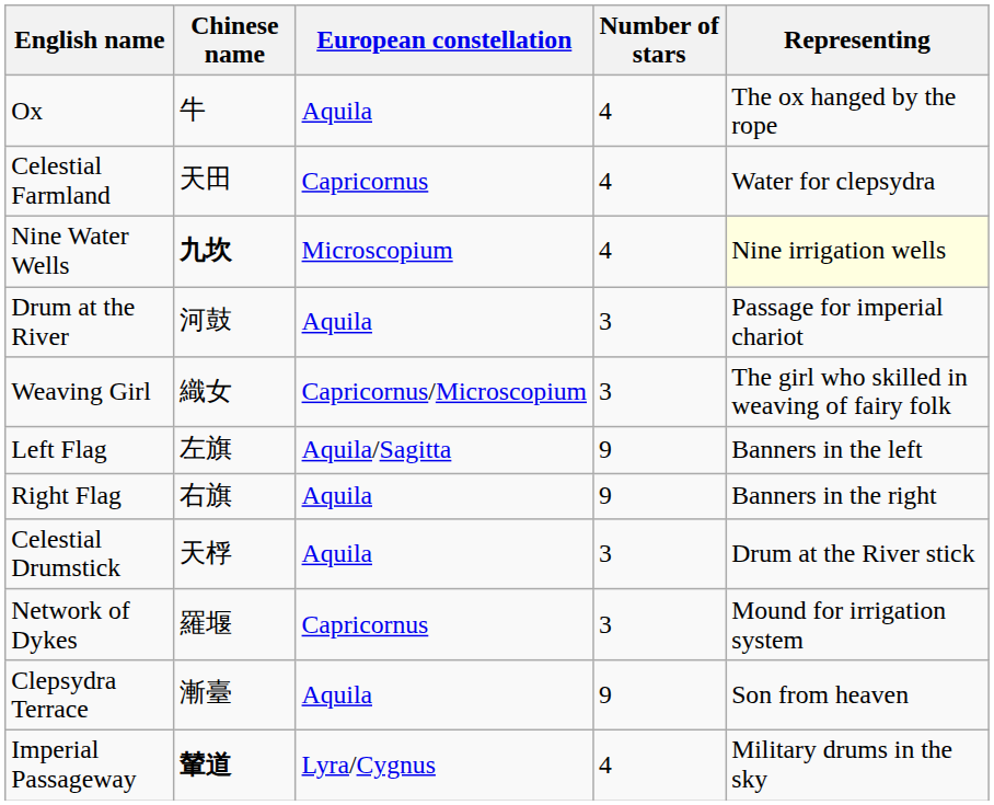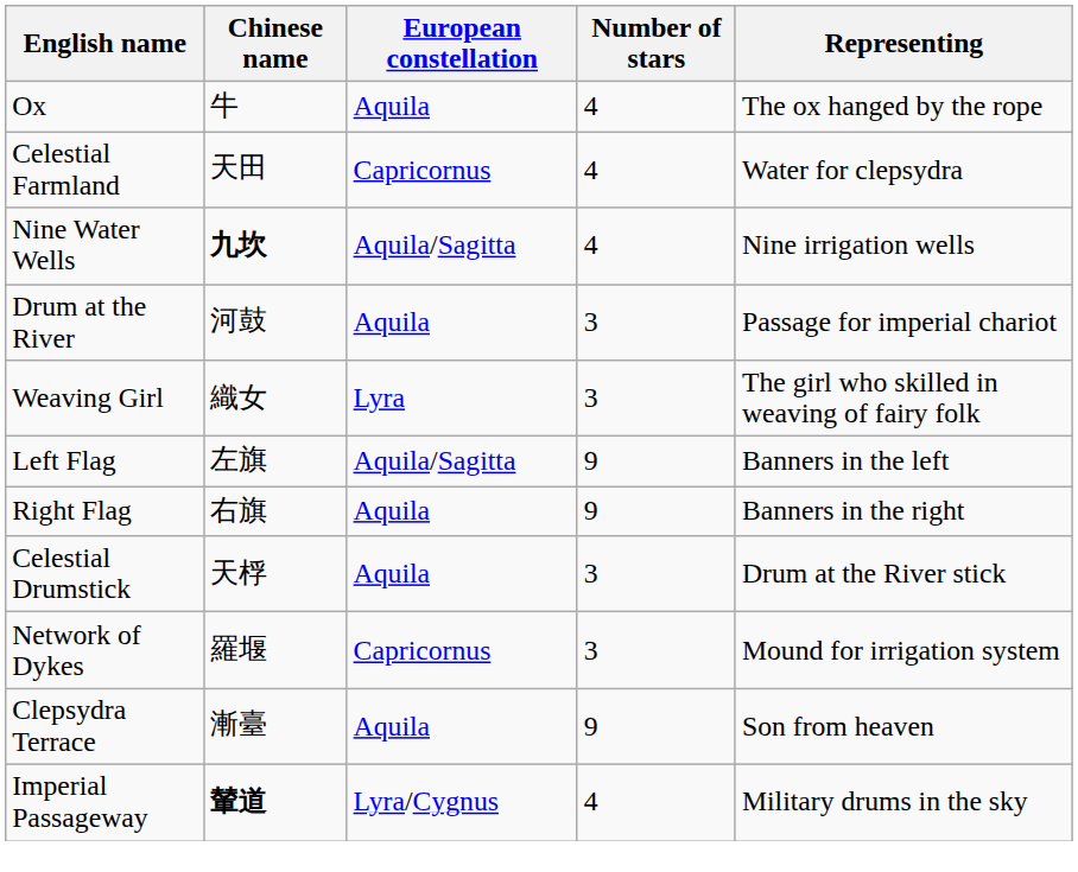Nine Water Wells | European constellation: Microscopium -> Aquila/Sagitta
Nine Water Wells | Representing: lightyellow background -> no background
Weaving Girl | European constellation: Capricornus/Microscopium -> Lyra
